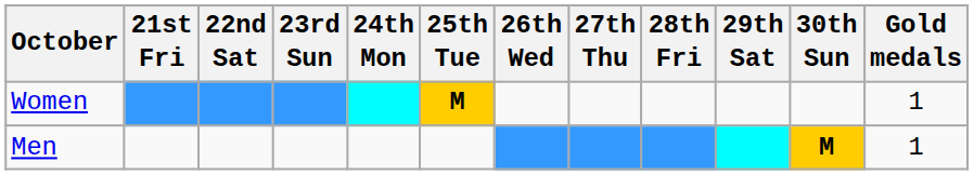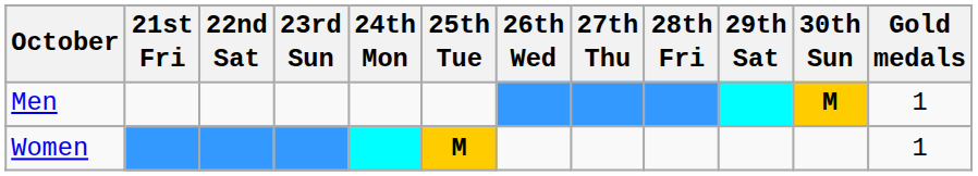rows swapped: Men <-> Women
